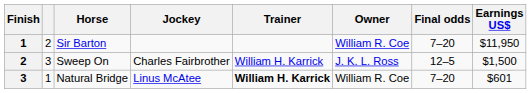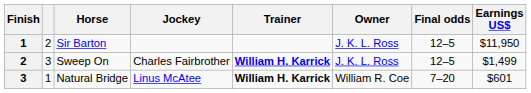Sir Barton | Owner: William R. Coe -> J. K. L. Ross
Sir Barton | Final odds: 7–20 -> 12–5
Sweep On | Trainer: normal -> bold
Sweep On | Earnings US$: $1,500 -> $1,499
